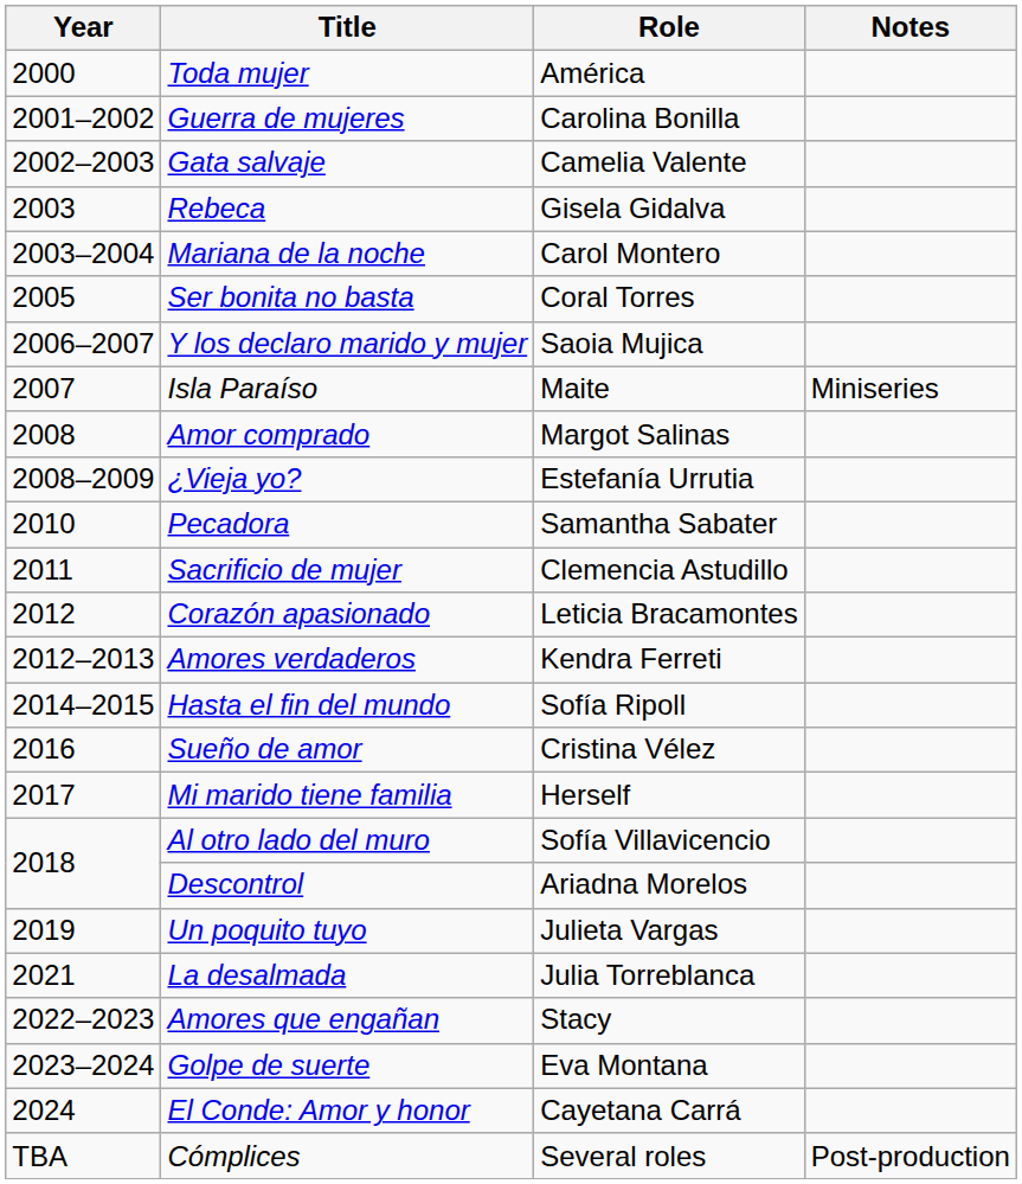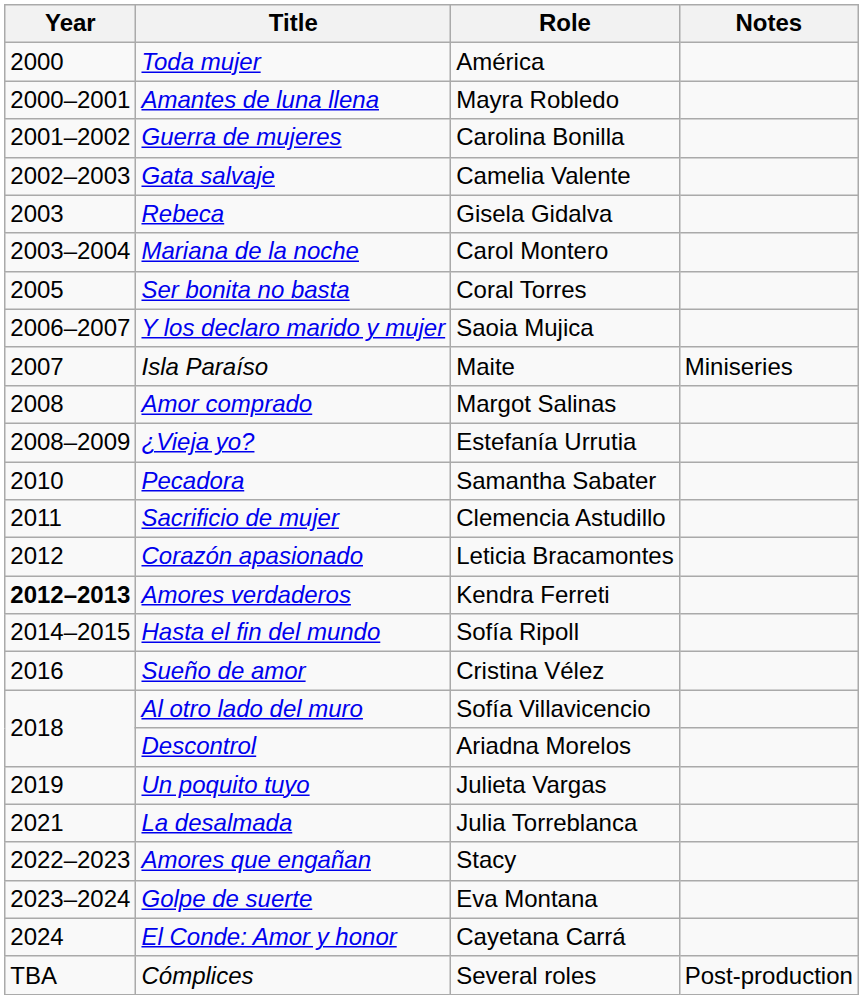+ row: 2000–2001 | Amantes de luna llena | Mayra Robledo
Amores verdaderos | Year: normal -> bold
- row: 2017 | Mi marido tiene familia | Herself
